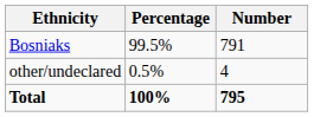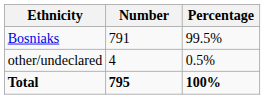columns swapped: Number <-> Percentage
